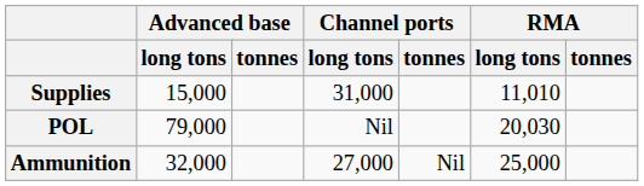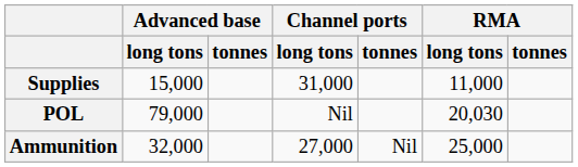Supplies | RMA / long tons: 11,010 -> 11,000
